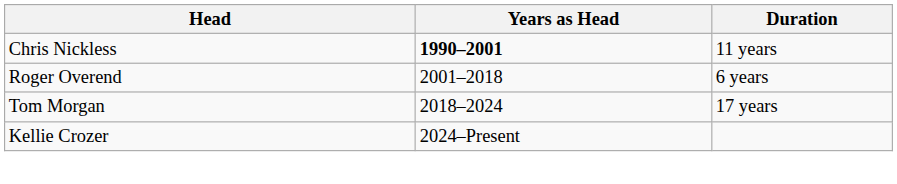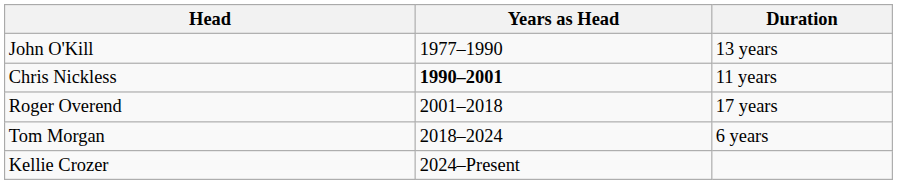+ row: John O'Kill | 1977–1990 | 13 years
Roger Overend | Duration: 6 years -> 17 years
Tom Morgan | Duration: 17 years -> 6 years
